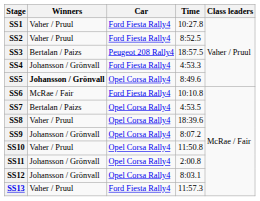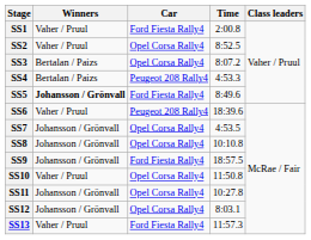SS1 | Time: 10:27.8 -> 2:00.8
SS2 | Car: Ford Fiesta Rally4 -> Opel Corsa Rally4
SS3 | Car: Peugeot 208 Rally4 -> Opel Corsa Rally4
SS3 | Time: 18:57.5 -> 8:07.2
SS4 | Winners: Johansson / Grönvall -> Bertalan / Paizs
SS4 | Car: Ford Fiesta Rally4 -> Peugeot 208 Rally4
SS5 | Car: Opel Corsa Rally4 -> Ford Fiesta Rally4
SS6 | Winners: McRae / Fair -> Vaher / Pruul
SS6 | Car: Ford Fiesta Rally4 -> Peugeot 208 Rally4
SS6 | Time: 10:10.8 -> 18:39.6
SS7 | Winners: Bertalan / Paizs -> Johansson / Grönvall
SS8 | Winners: Vaher / Pruul -> Johansson / Grönvall
SS8 | Time: 18:39.6 -> 10:10.8
SS9 | Car: Opel Corsa Rally4 -> Ford Fiesta Rally4
SS9 | Time: 8:07.2 -> 18:57.5
SS11 | Time: 2:00.8 -> 10:27.8
